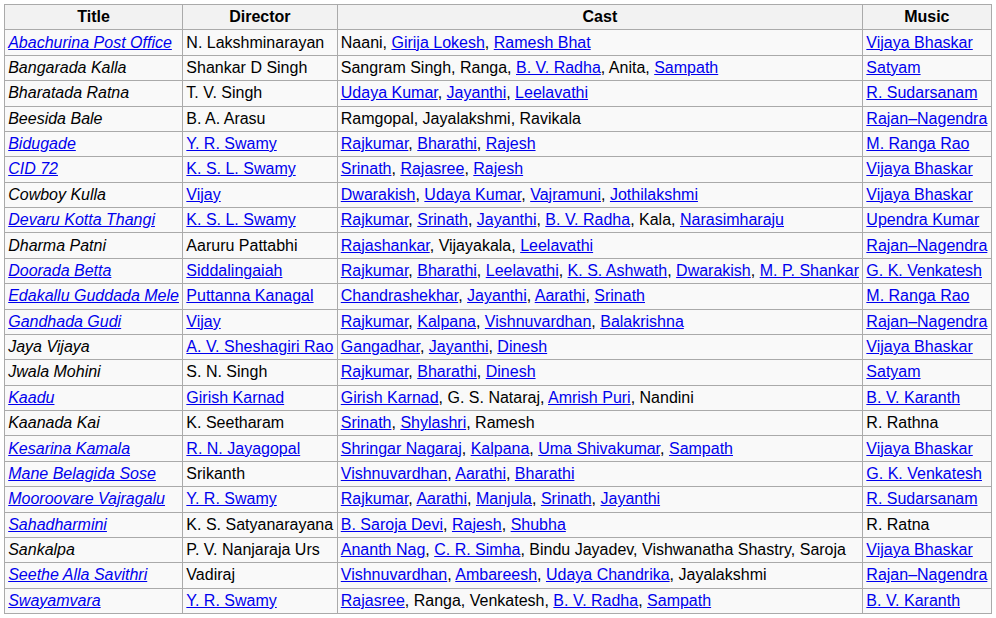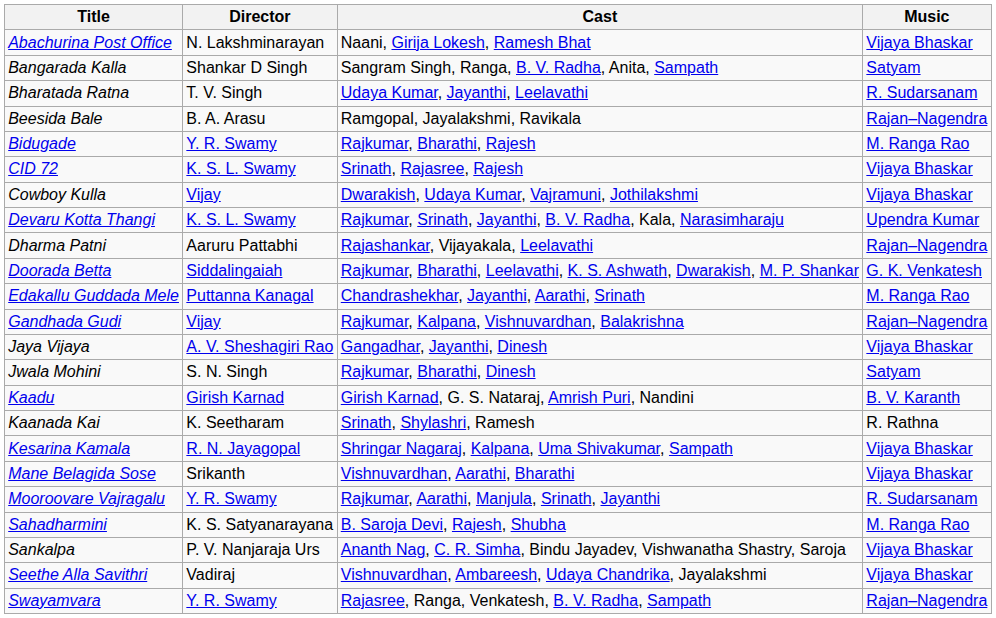Mane Belagida Sose | Music: G. K. Venkatesh -> Vijaya Bhaskar
Sahadharmini | Music: R. Ratna -> M. Ranga Rao
Seethe Alla Savithri | Music: Rajan–Nagendra -> Vijaya Bhaskar
Swayamvara | Music: B. V. Karanth -> Rajan–Nagendra
